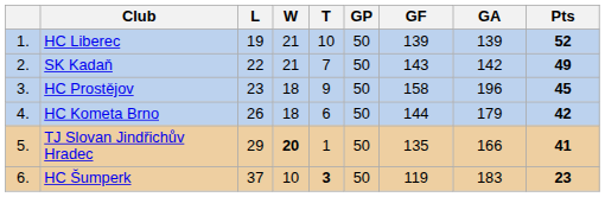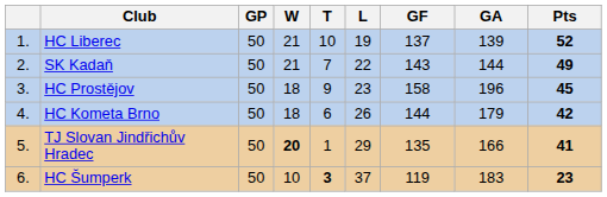columns swapped: GP <-> L
HC Liberec | GF: 139 -> 137
SK Kadaň | GA: 142 -> 144
